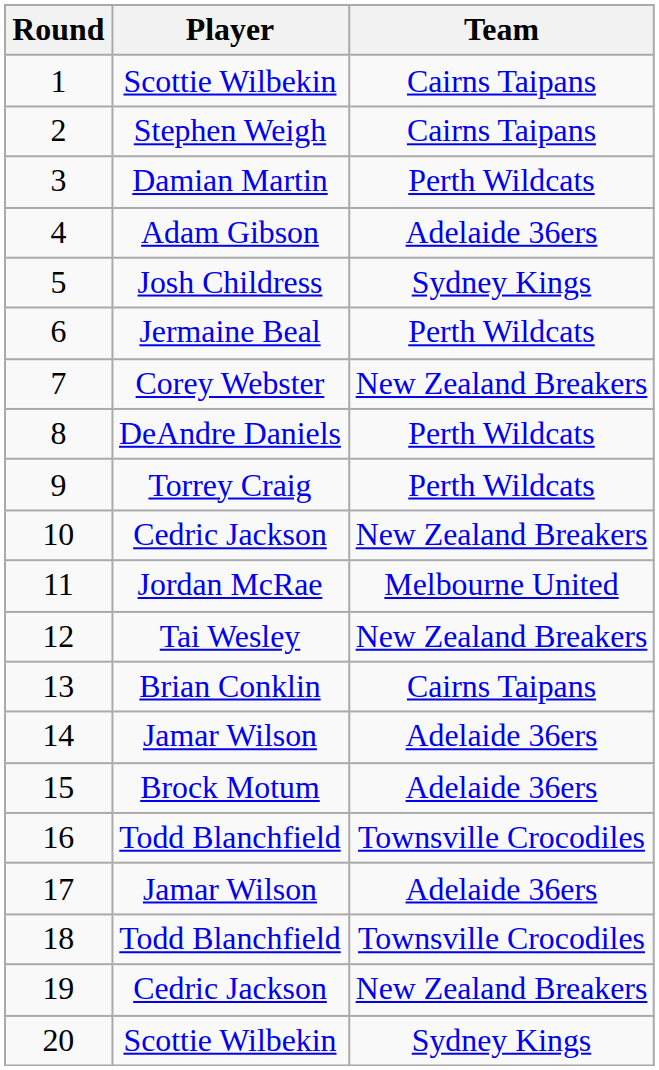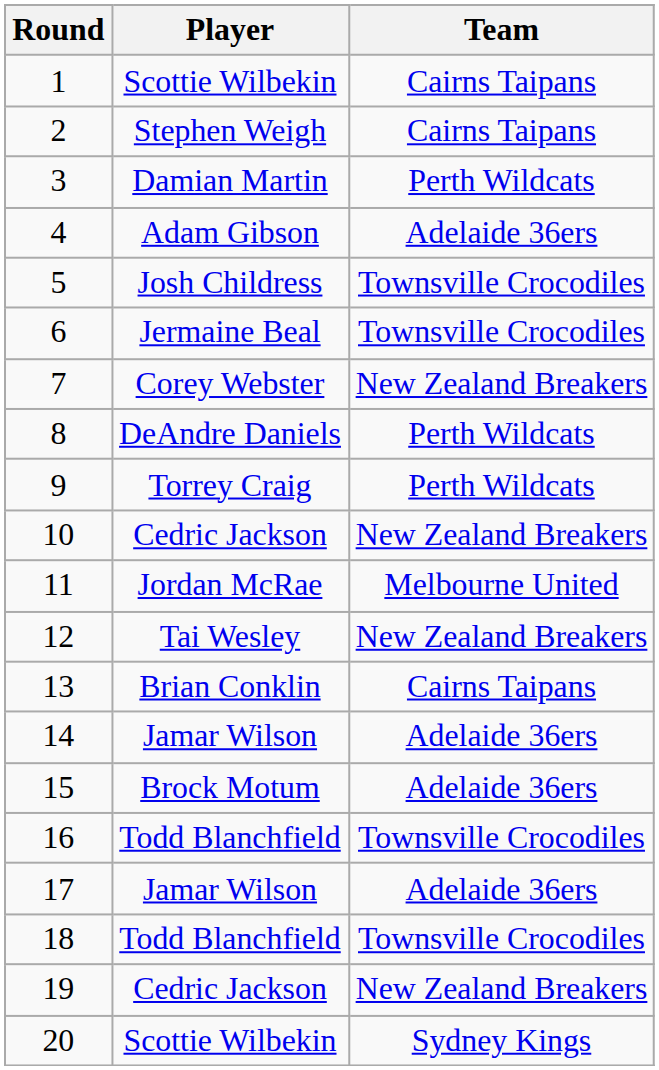5 | Team: Sydney Kings -> Townsville Crocodiles
6 | Team: Perth Wildcats -> Townsville Crocodiles
